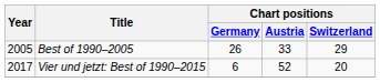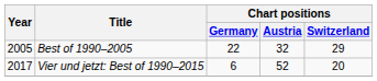Best of 1990–2005 | Chart positions / Germany: 26 -> 22
Best of 1990–2005 | Chart positions / Austria: 33 -> 32
